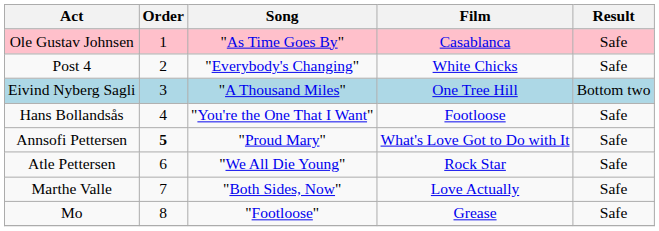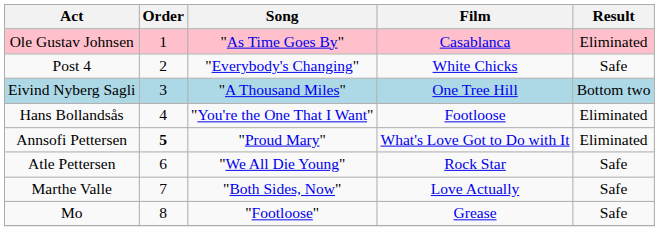Ole Gustav Johnsen | Result: Safe -> Eliminated
Hans Bollandsås | Result: Safe -> Eliminated
Annsofi Pettersen | Result: Safe -> Eliminated
